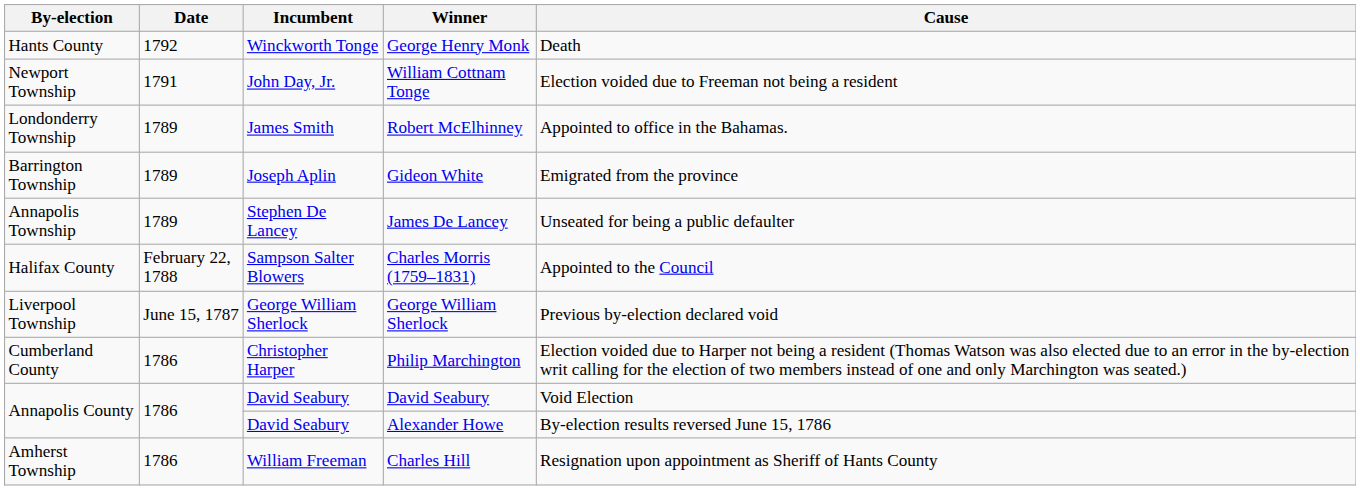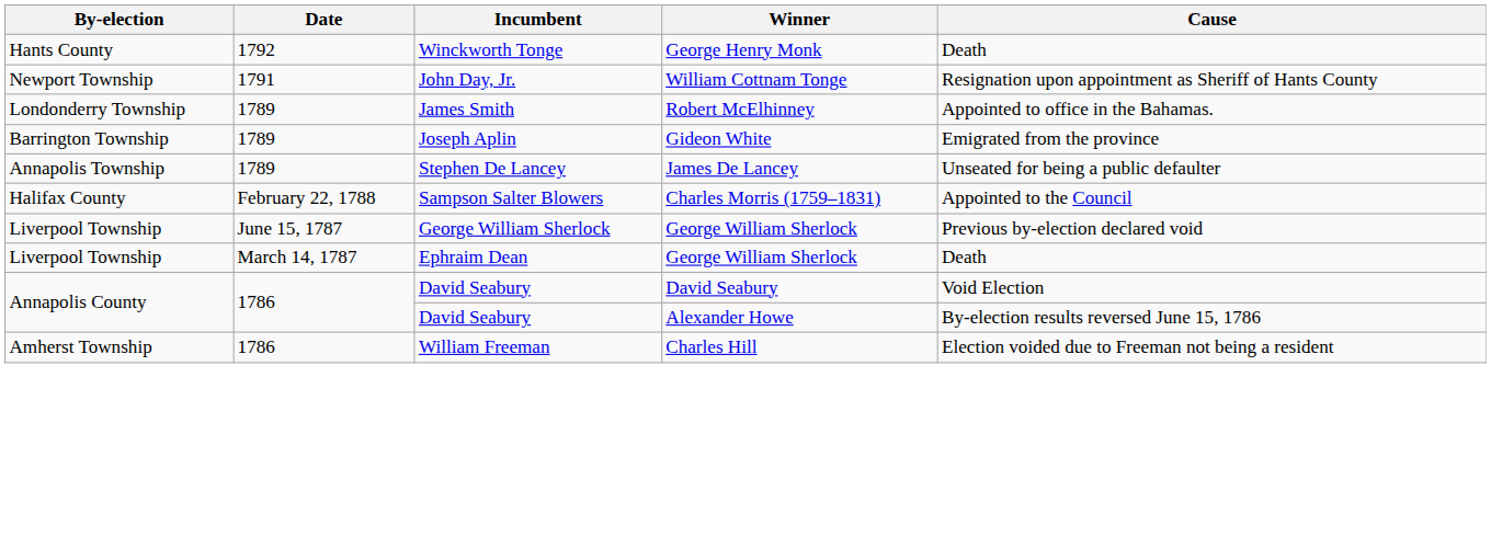John Day, Jr. | Cause: Election voided due to Freeman not being a resident -> Resignation upon appointment as Sheriff of Hants County
+ row: Liverpool Township | March 14, 1787 | Ephraim Dean | George William Sherlock | Death
- row: Cumberland County | 1786 | Christopher Harper | Philip Marchington | Election voided due to Harper not being a resident (Thomas Watson was also elected due to an error in the by-election writ calling for the election of two members instead of one and only Marchington was seated.)
William Freeman | Cause: Resignation upon appointment as Sheriff of Hants County -> Election voided due to Freeman not being a resident
